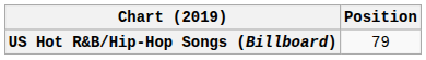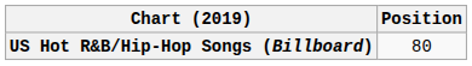US Hot R&B/Hip-Hop Songs (Billboard) | Position: 79 -> 80
